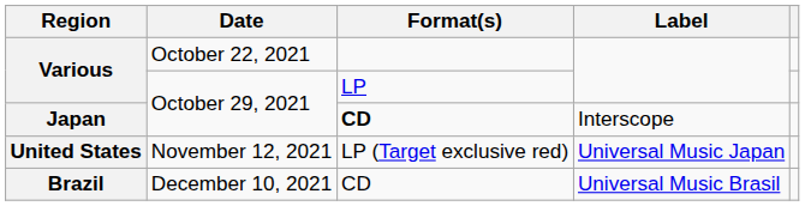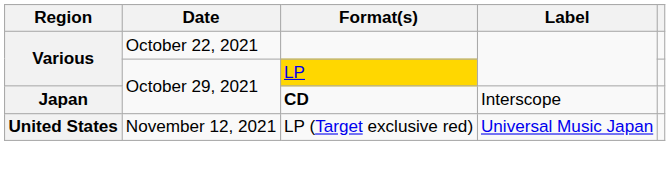Various / October 29, 2021 | Format(s): no background -> gold background
- row: Brazil | December 10, 2021 | CD | Universal Music Brasil
